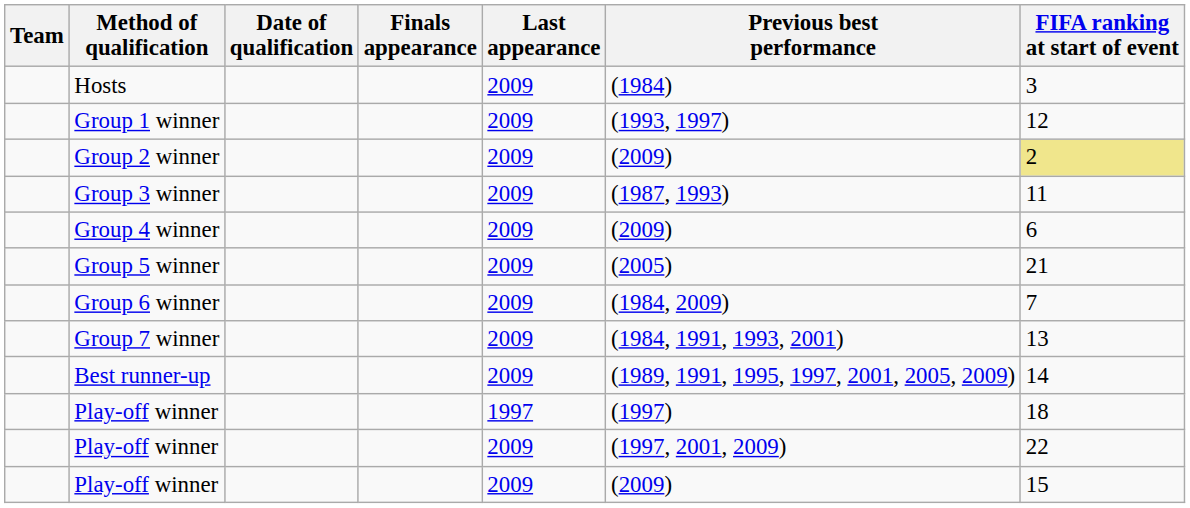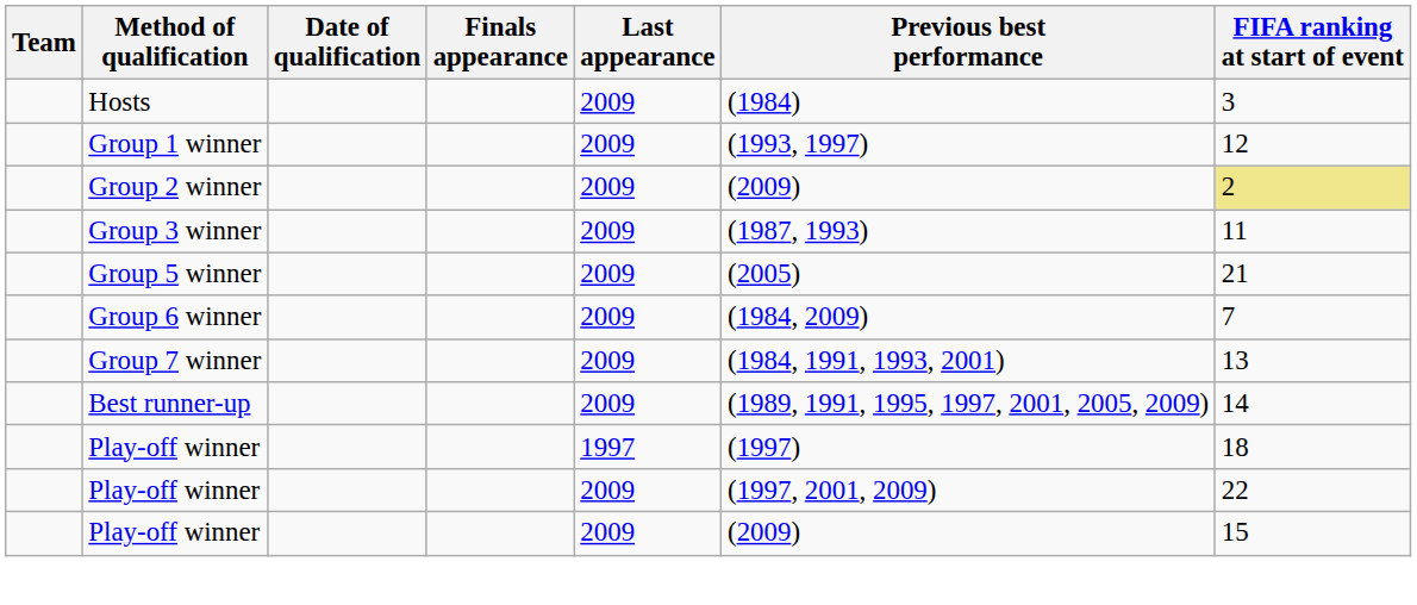- row: Group 4 winner | 2009 | (2009) | 6
